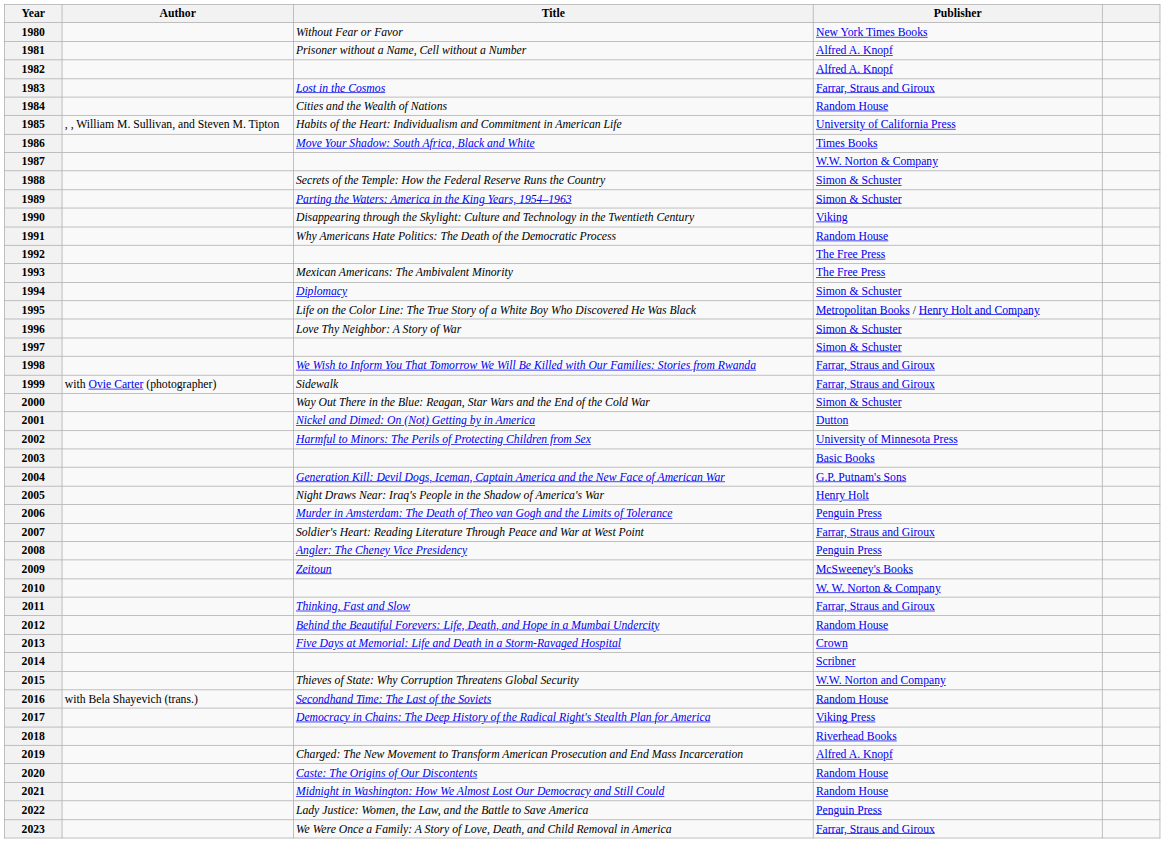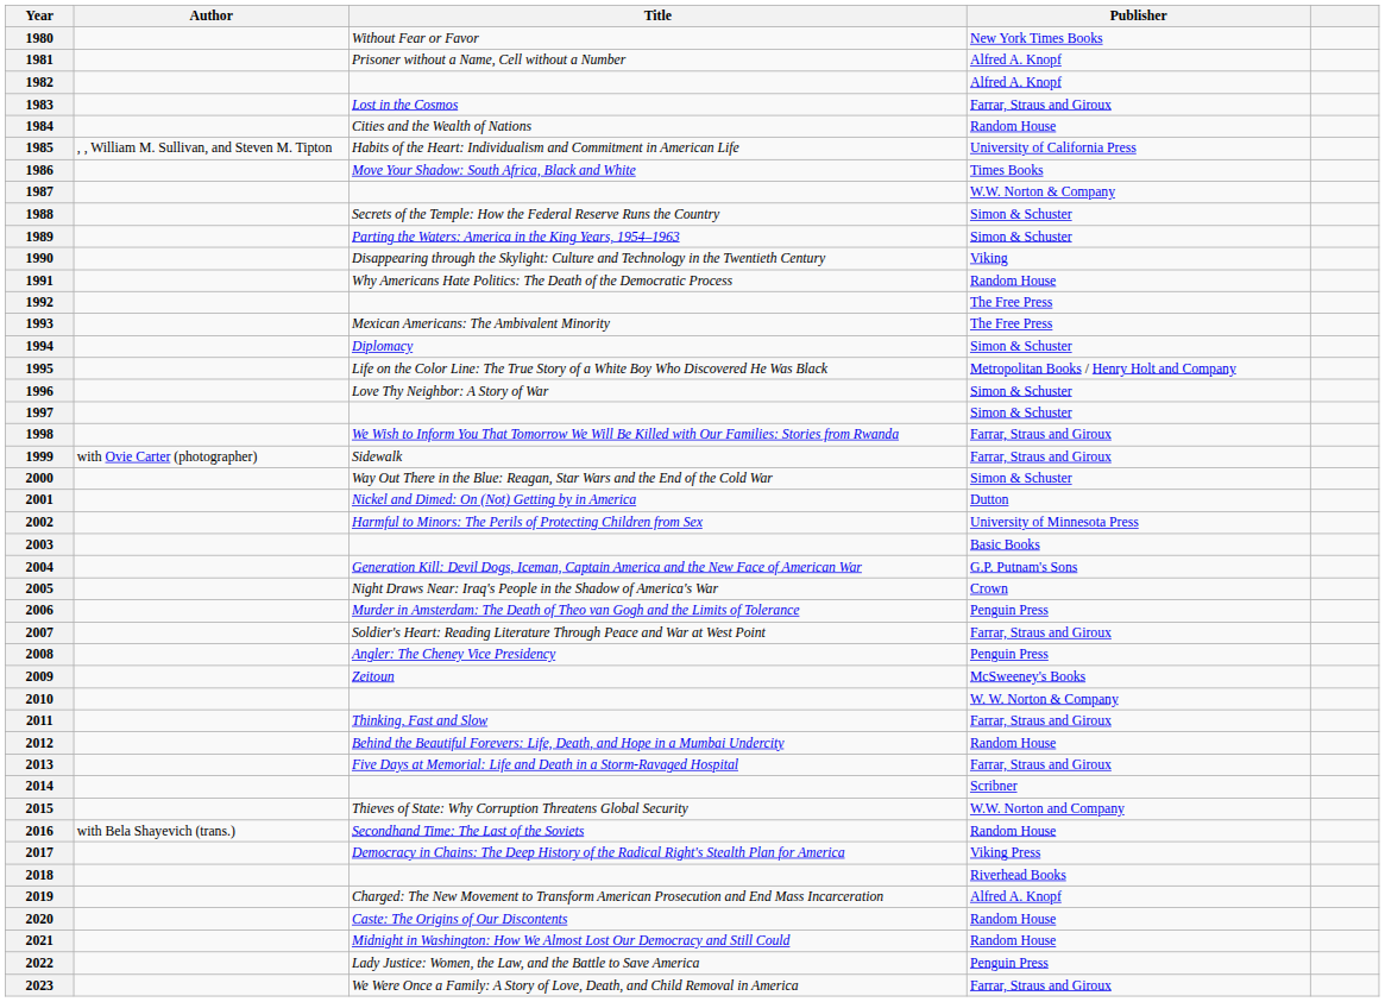2005 | Publisher: Henry Holt -> Crown
2013 | Publisher: Crown -> Farrar, Straus and Giroux
